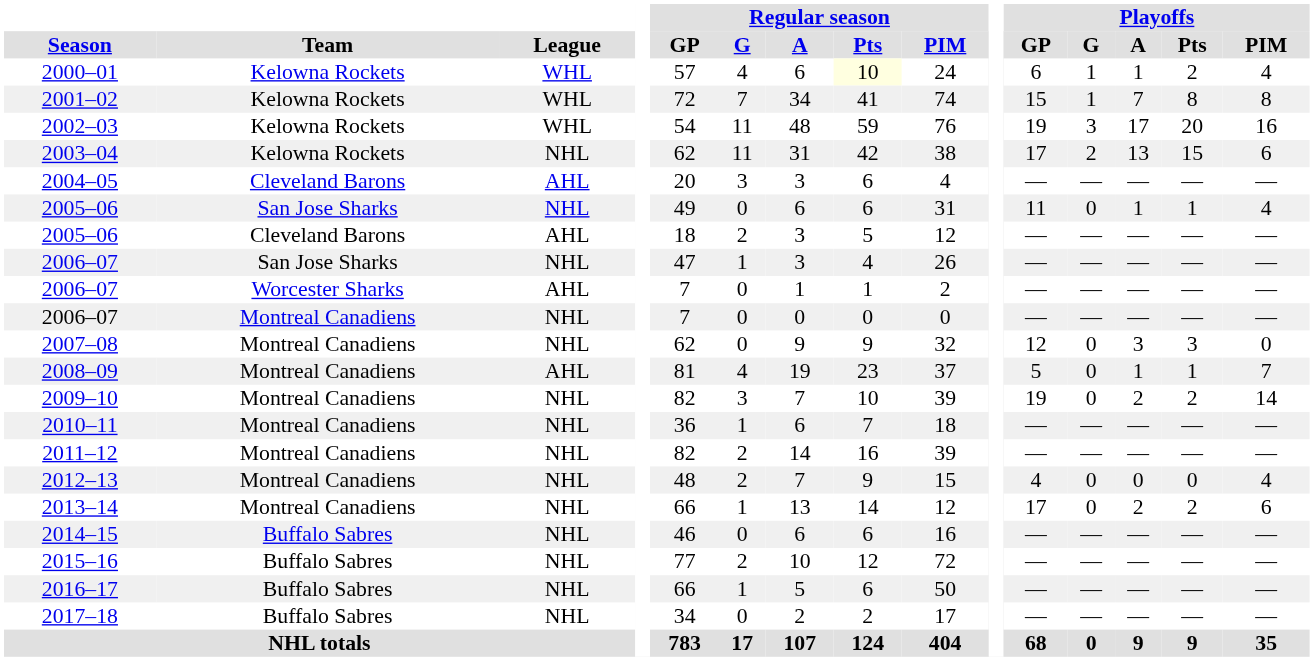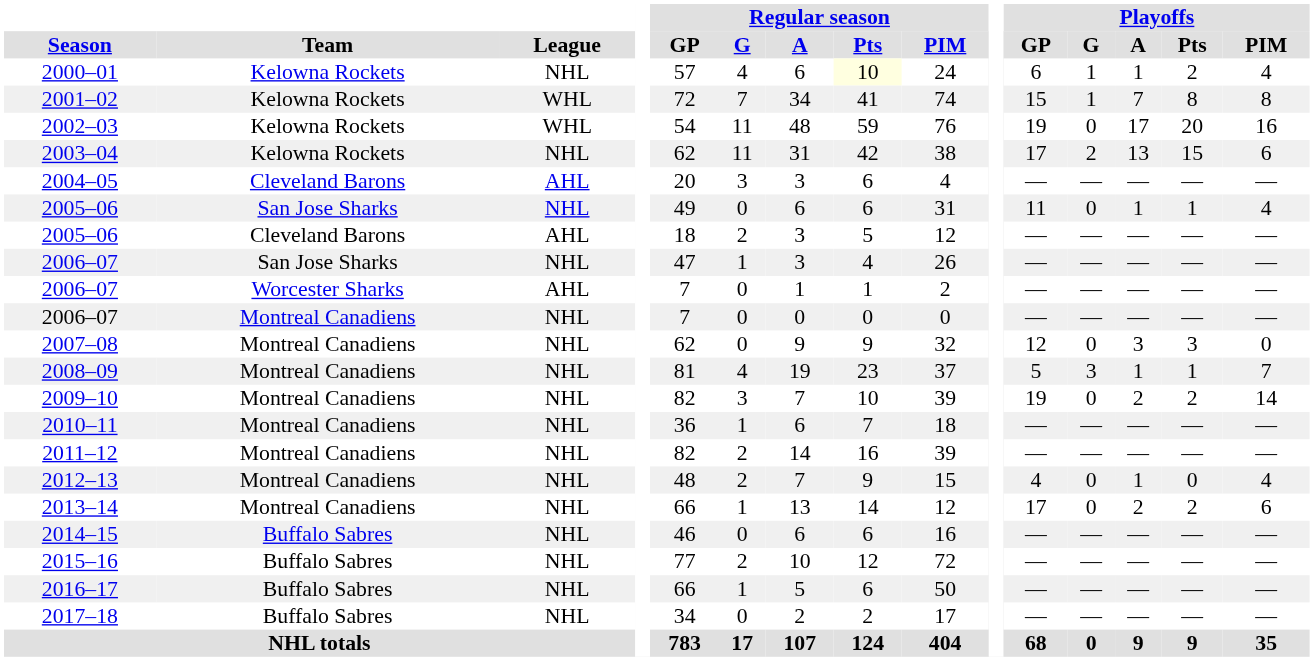2000–01 | League: WHL -> NHL
2002–03 | Playoffs / G: 3 -> 0
2008–09 | League: AHL -> NHL
2008–09 | Playoffs / G: 0 -> 3
2012–13 | Playoffs / A: 0 -> 1
